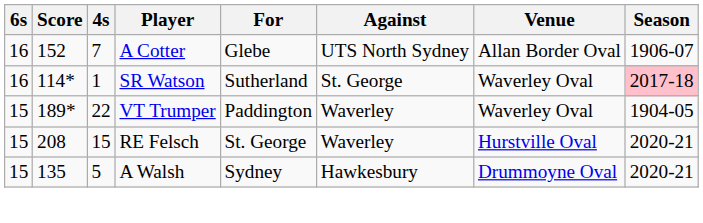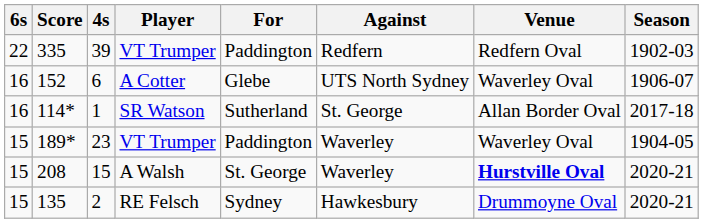+ row: 22 | 335 | 39 | VT Trumper | Paddington | Redfern | Redfern Oval | 1902-03
152 | 4s: 7 -> 6
152 | Venue: Allan Border Oval -> Waverley Oval
114* | Venue: Waverley Oval -> Allan Border Oval
114* | Season: pink background -> no background
189* | 4s: 22 -> 23
208 | Player: RE Felsch -> A Walsh
208 | Venue: normal -> bold
135 | 4s: 5 -> 2
135 | Player: A Walsh -> RE Felsch
